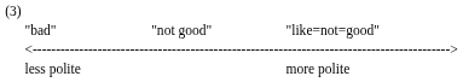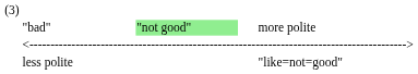"bad" | column 7: no background -> lightgreen background
"bad" | column 12: "like=not=good" -> more polite
less polite | column 12: more polite -> "like=not=good"
